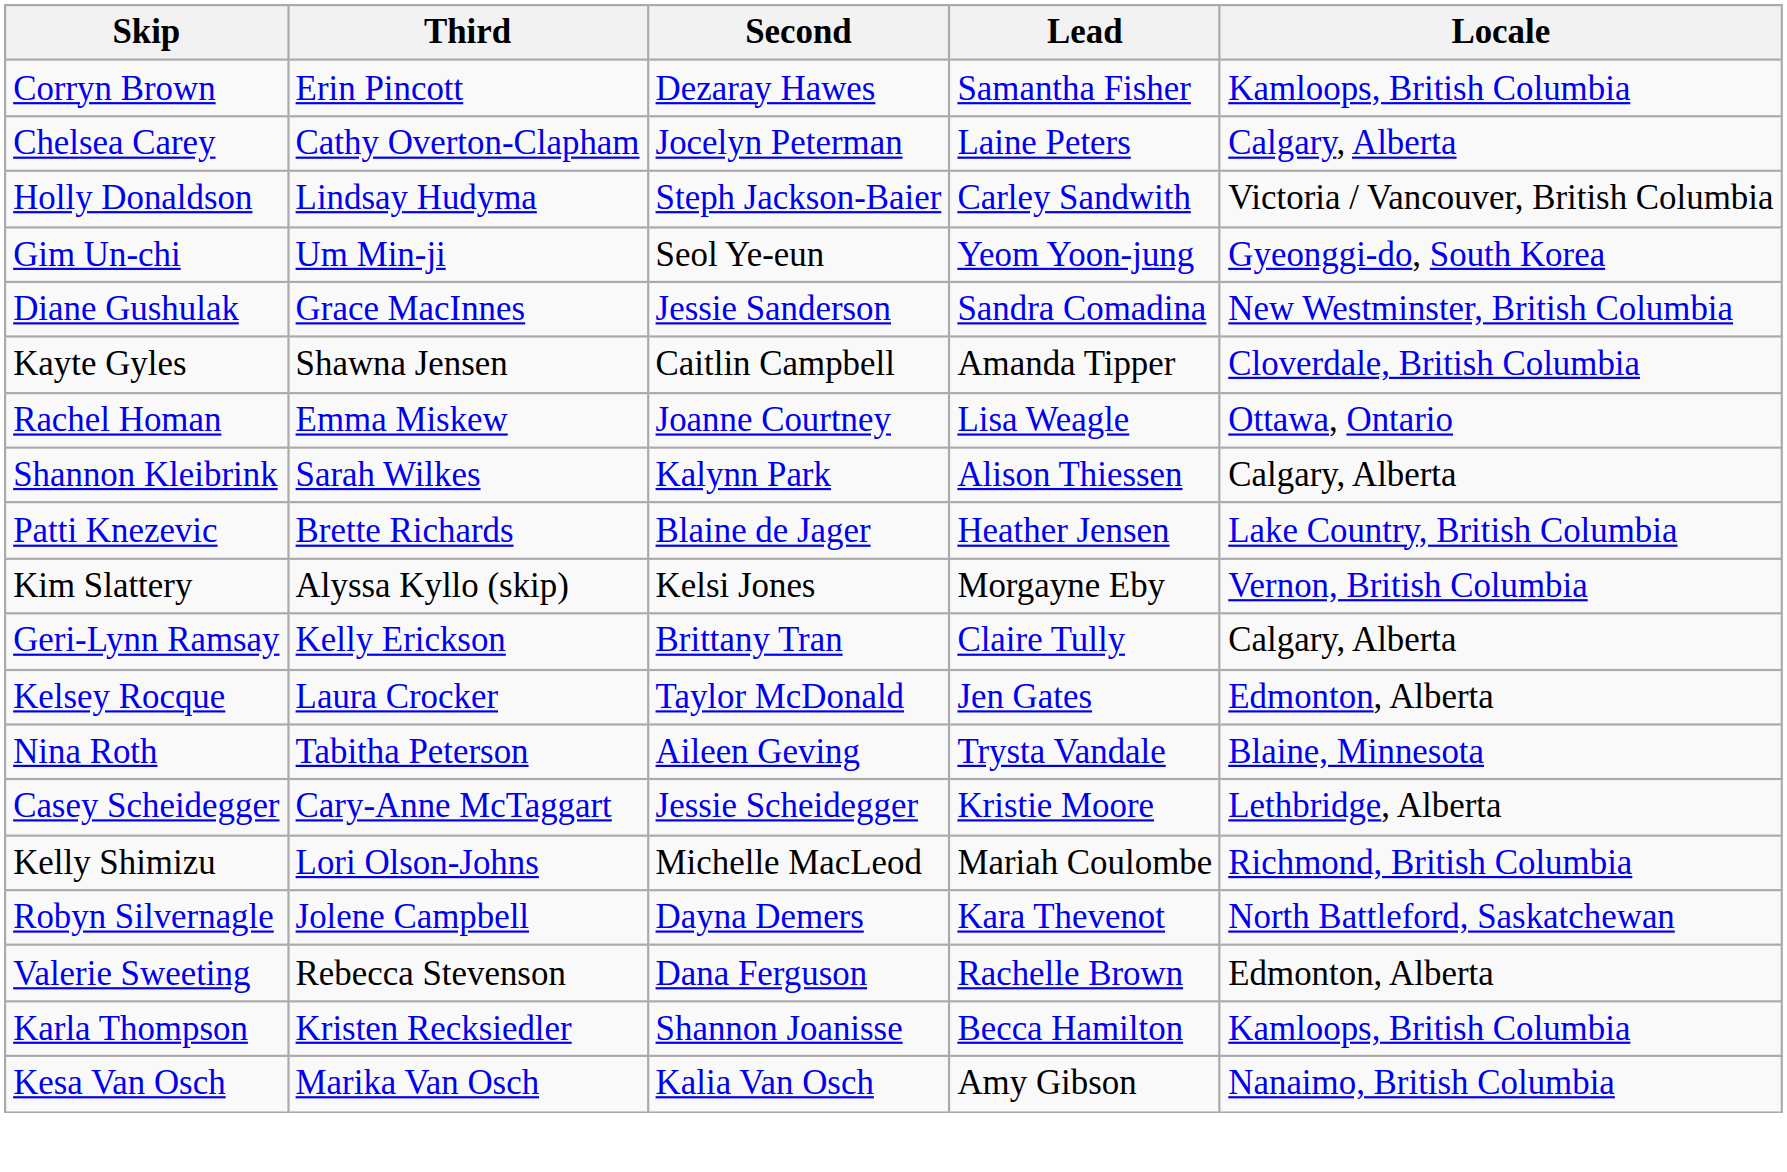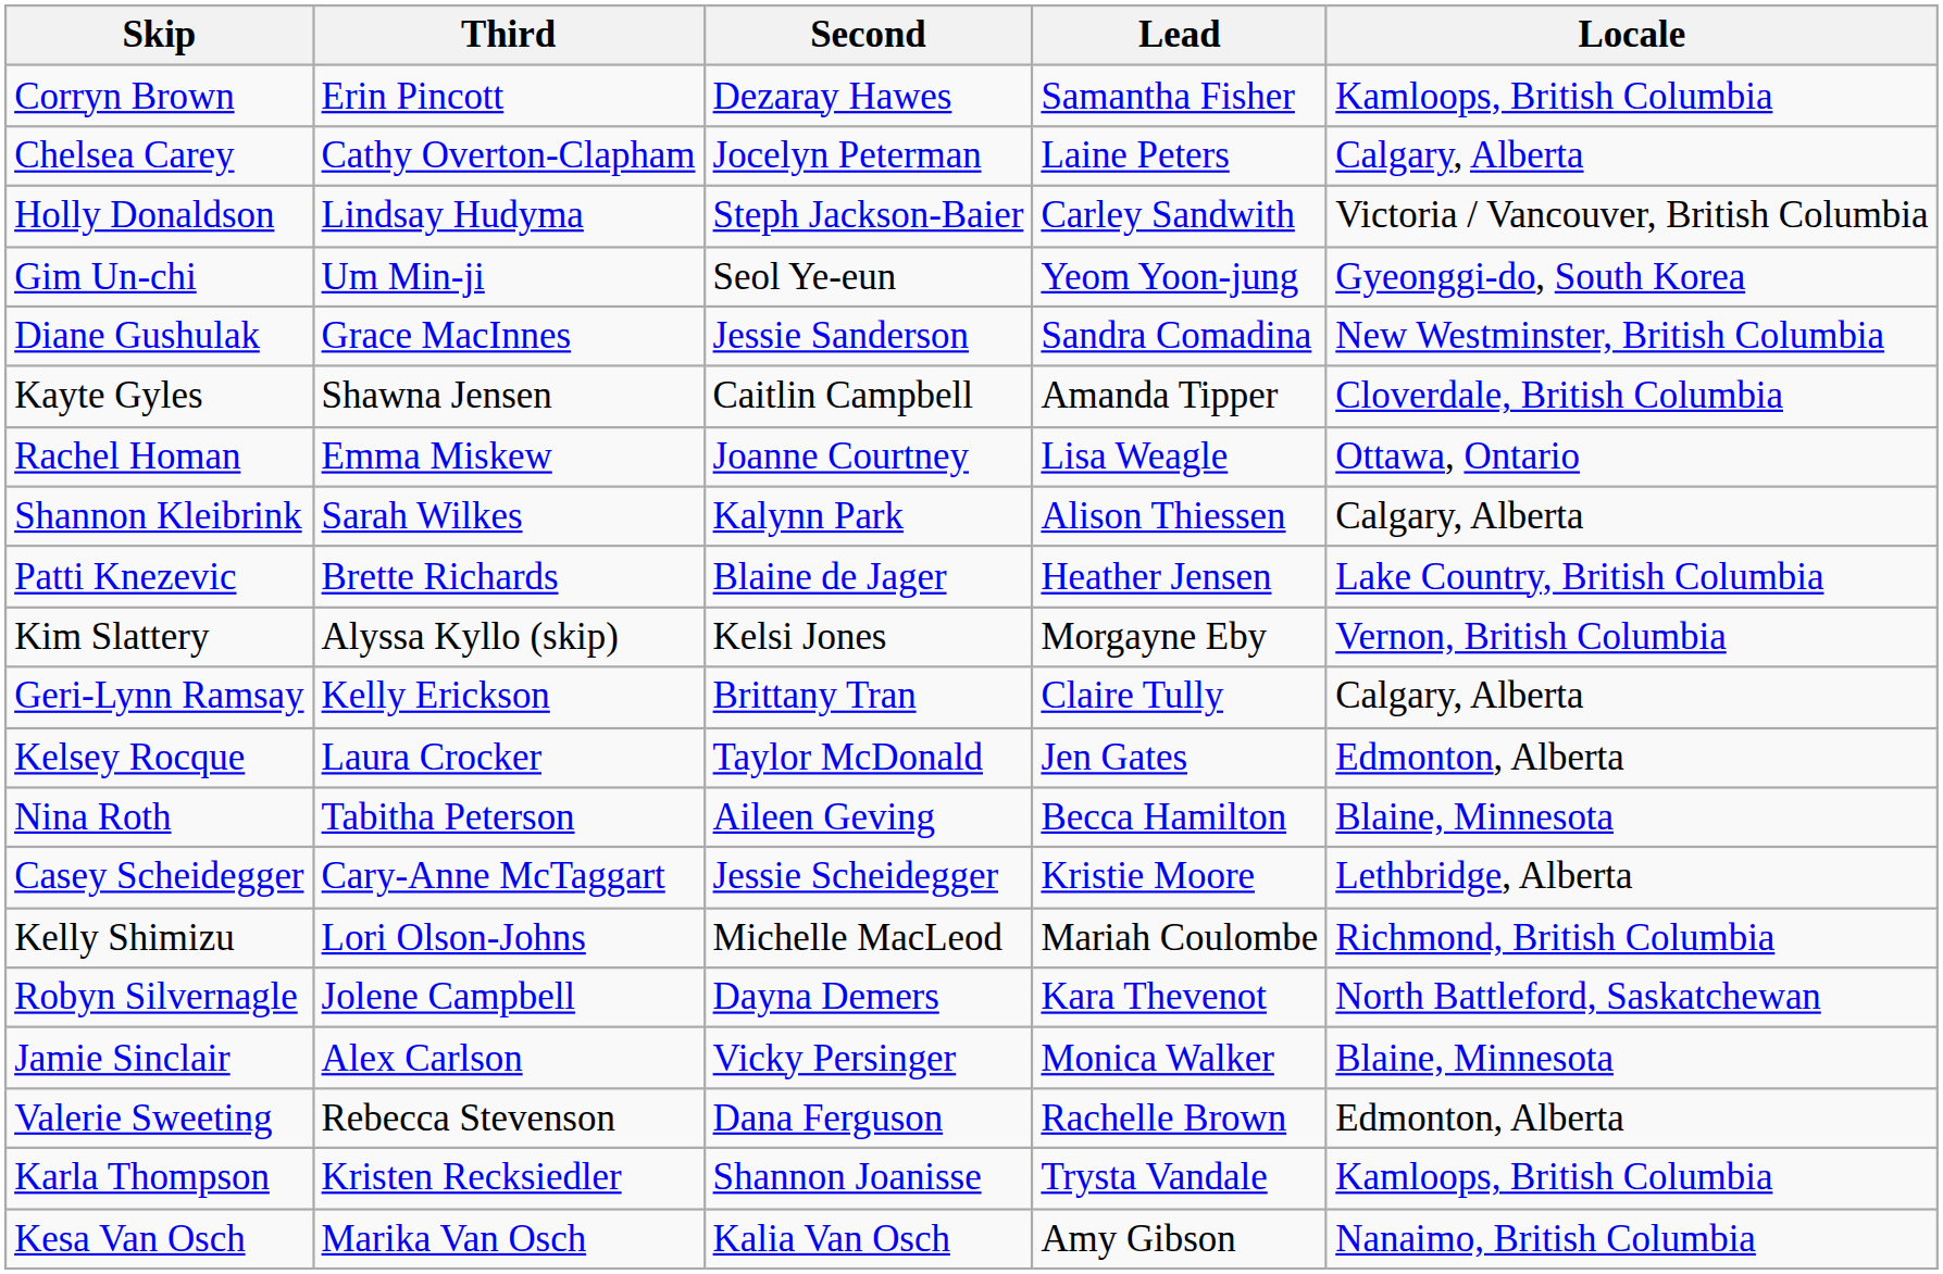Nina Roth | Lead: Trysta Vandale -> Becca Hamilton
+ row: Jamie Sinclair | Alex Carlson | Vicky Persinger | Monica Walker | Blaine, Minnesota
Karla Thompson | Lead: Becca Hamilton -> Trysta Vandale
